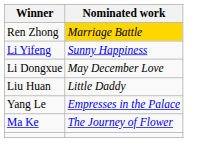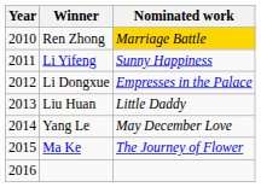+ column: Year | 2010 | 2011 | 2012 | 2013 | 2014 | 2015 | 2016
Li Dongxue | Nominated work: May December Love -> Empresses in the Palace
Yang Le | Nominated work: Empresses in the Palace -> May December Love
